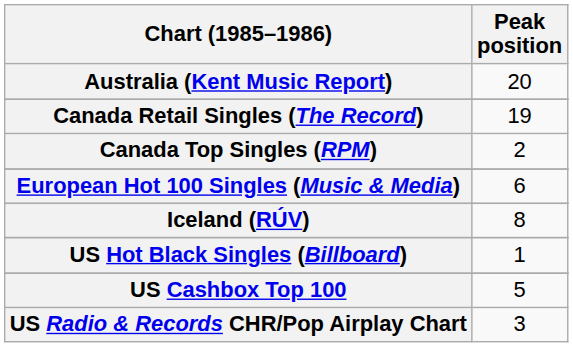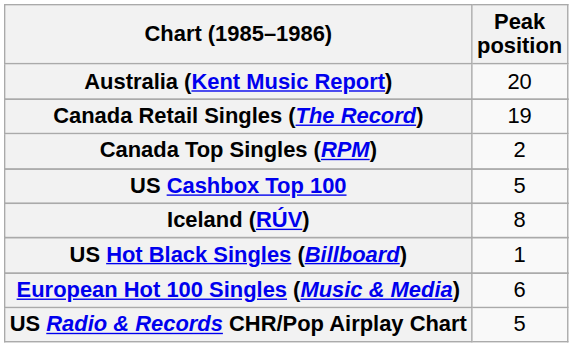rows swapped: European Hot 100 Singles (Music & Media) <-> US Cashbox Top 100
US Radio & Records CHR/Pop Airplay Chart | Peak position: 3 -> 5
